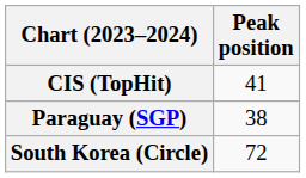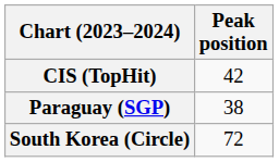CIS (TopHit) | Peak position: 41 -> 42
